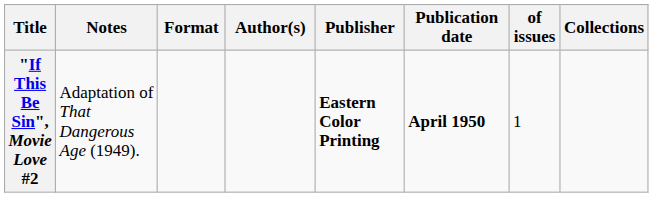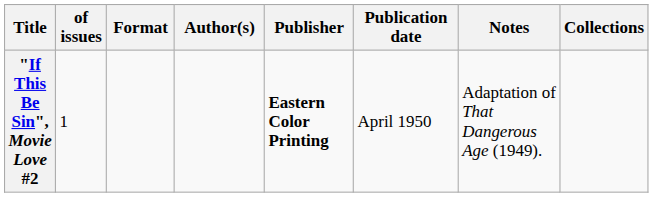columns swapped: of issues <-> Notes
"If This Be Sin", Movie Love #2 | Publication date: bold -> normal
